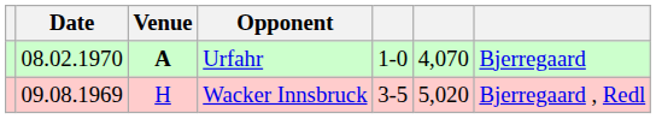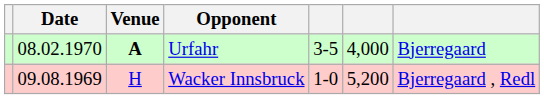Urfahr | column 5: 1-0 -> 3-5
Urfahr | column 6: 4,070 -> 4,000
Wacker Innsbruck | column 5: 3-5 -> 1-0
Wacker Innsbruck | column 6: 5,020 -> 5,200
